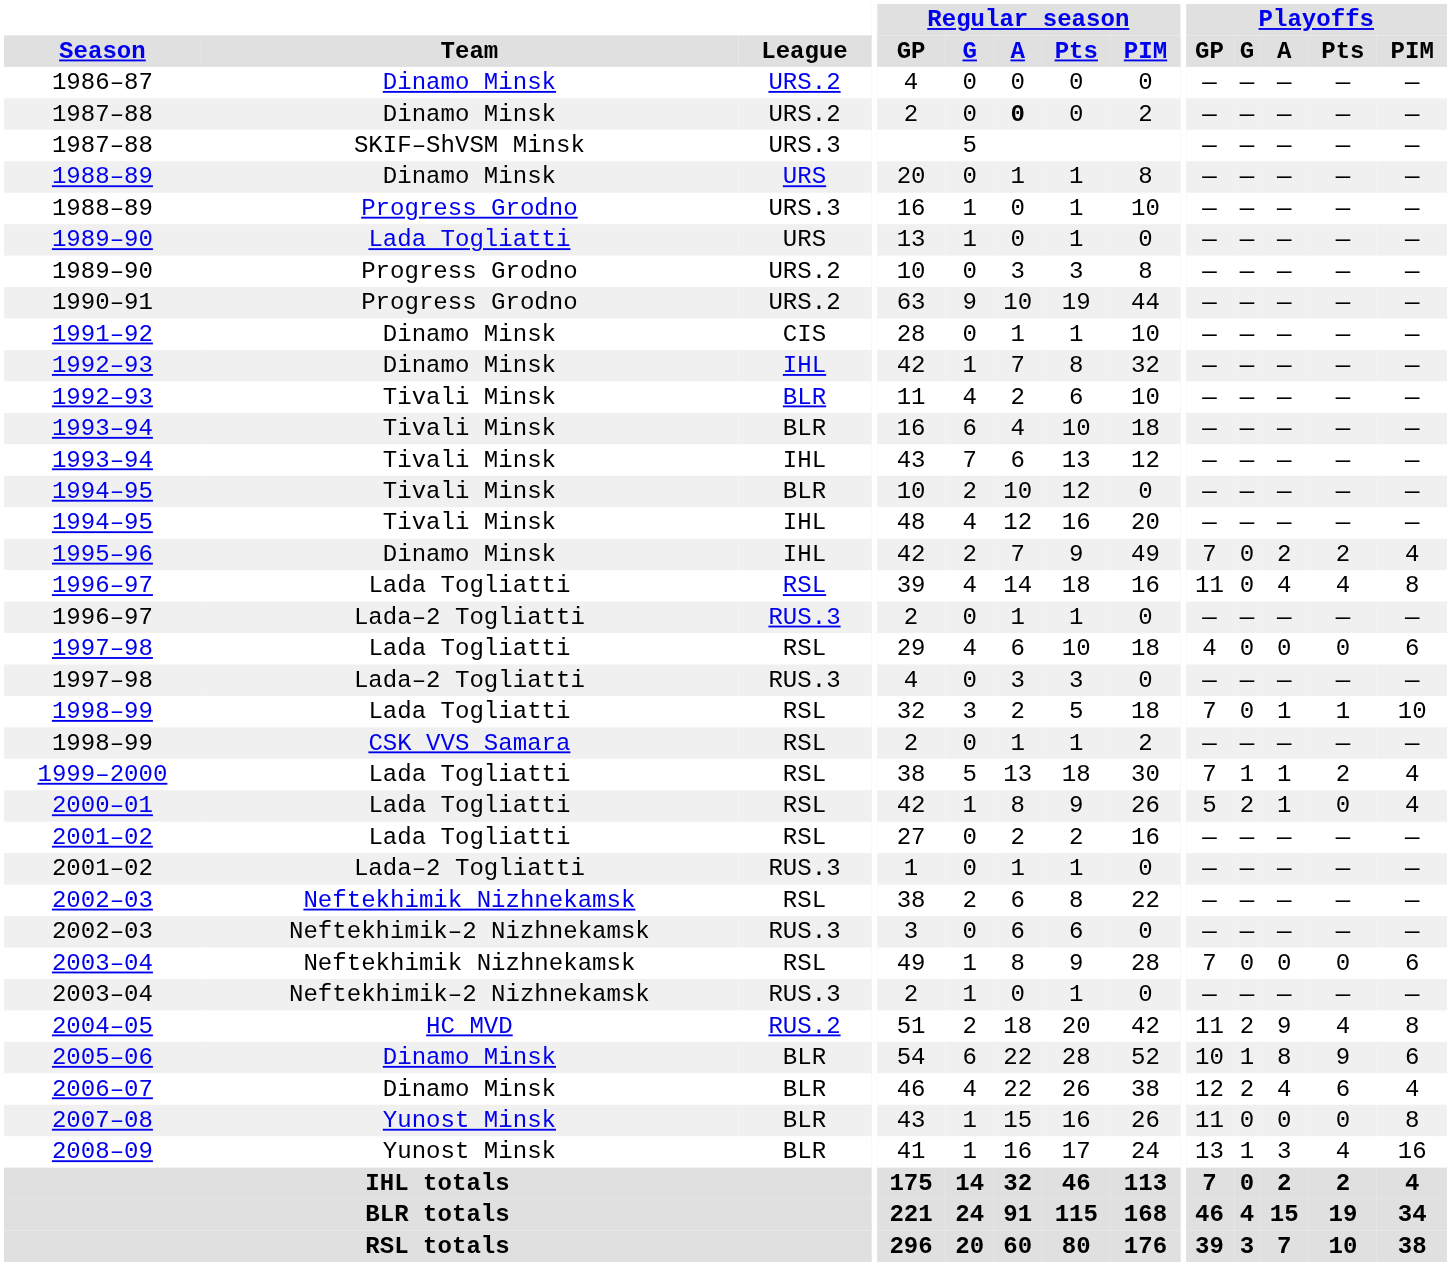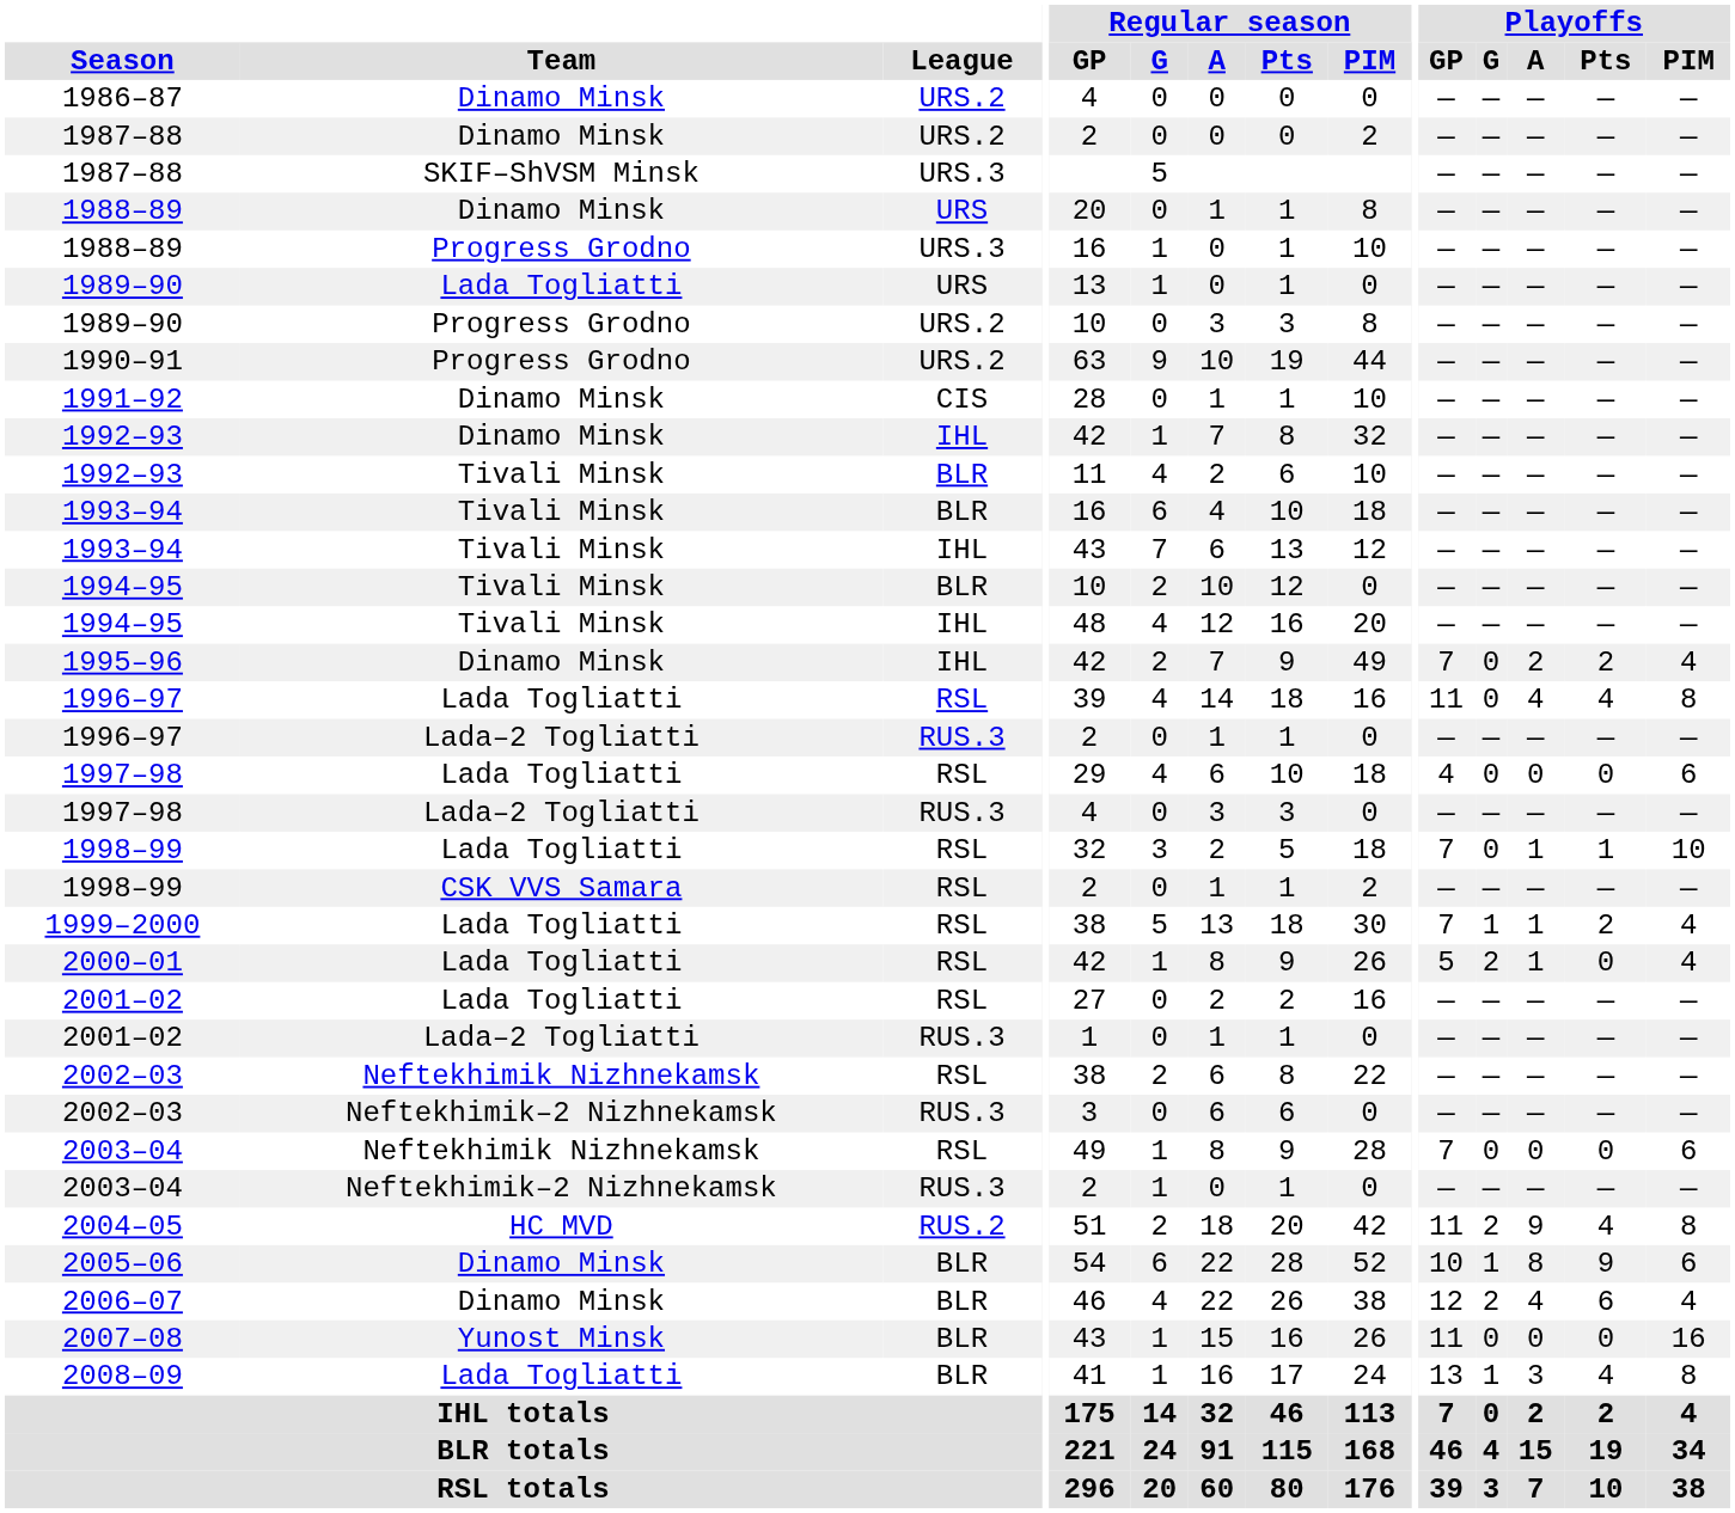1987–88 / URS.2 | Regular season / A: bold -> normal
2007–08 | Playoffs / PIM: 8 -> 16
2008–09 | Team: Yunost Minsk -> Lada Togliatti
2008–09 | Playoffs / PIM: 16 -> 8
